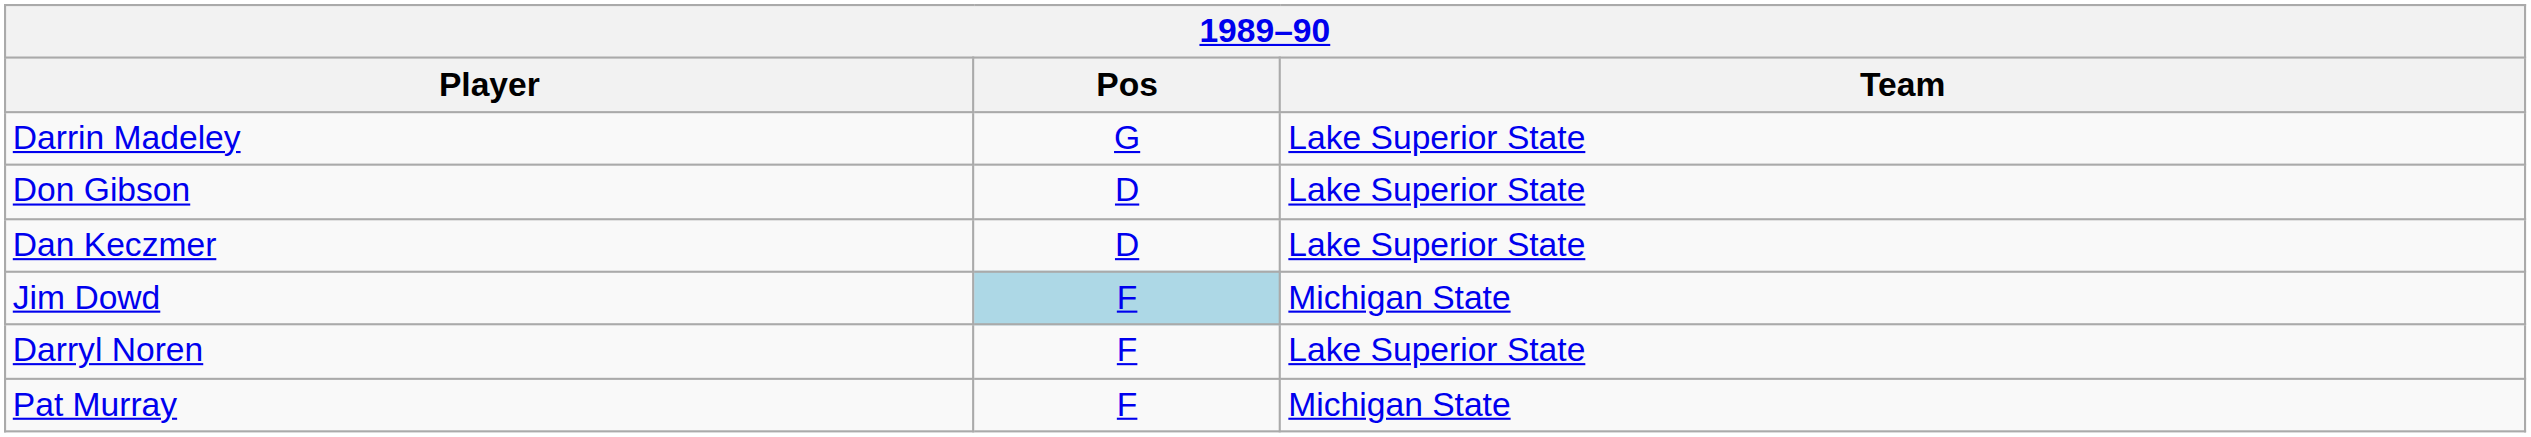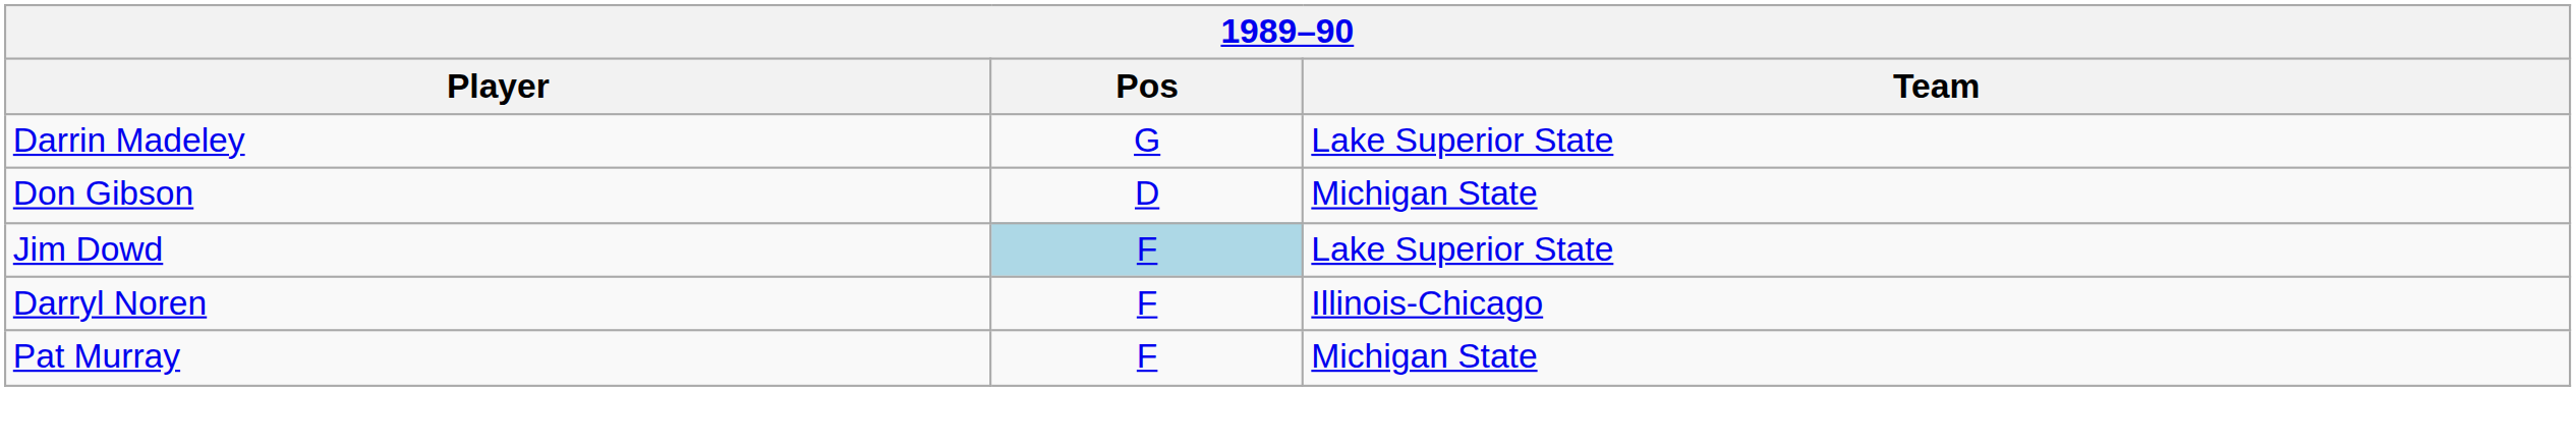Don Gibson | Team: Lake Superior State -> Michigan State
- row: Dan Keczmer | D | Lake Superior State
Jim Dowd | Team: Michigan State -> Lake Superior State
Darryl Noren | Team: Lake Superior State -> Illinois-Chicago
